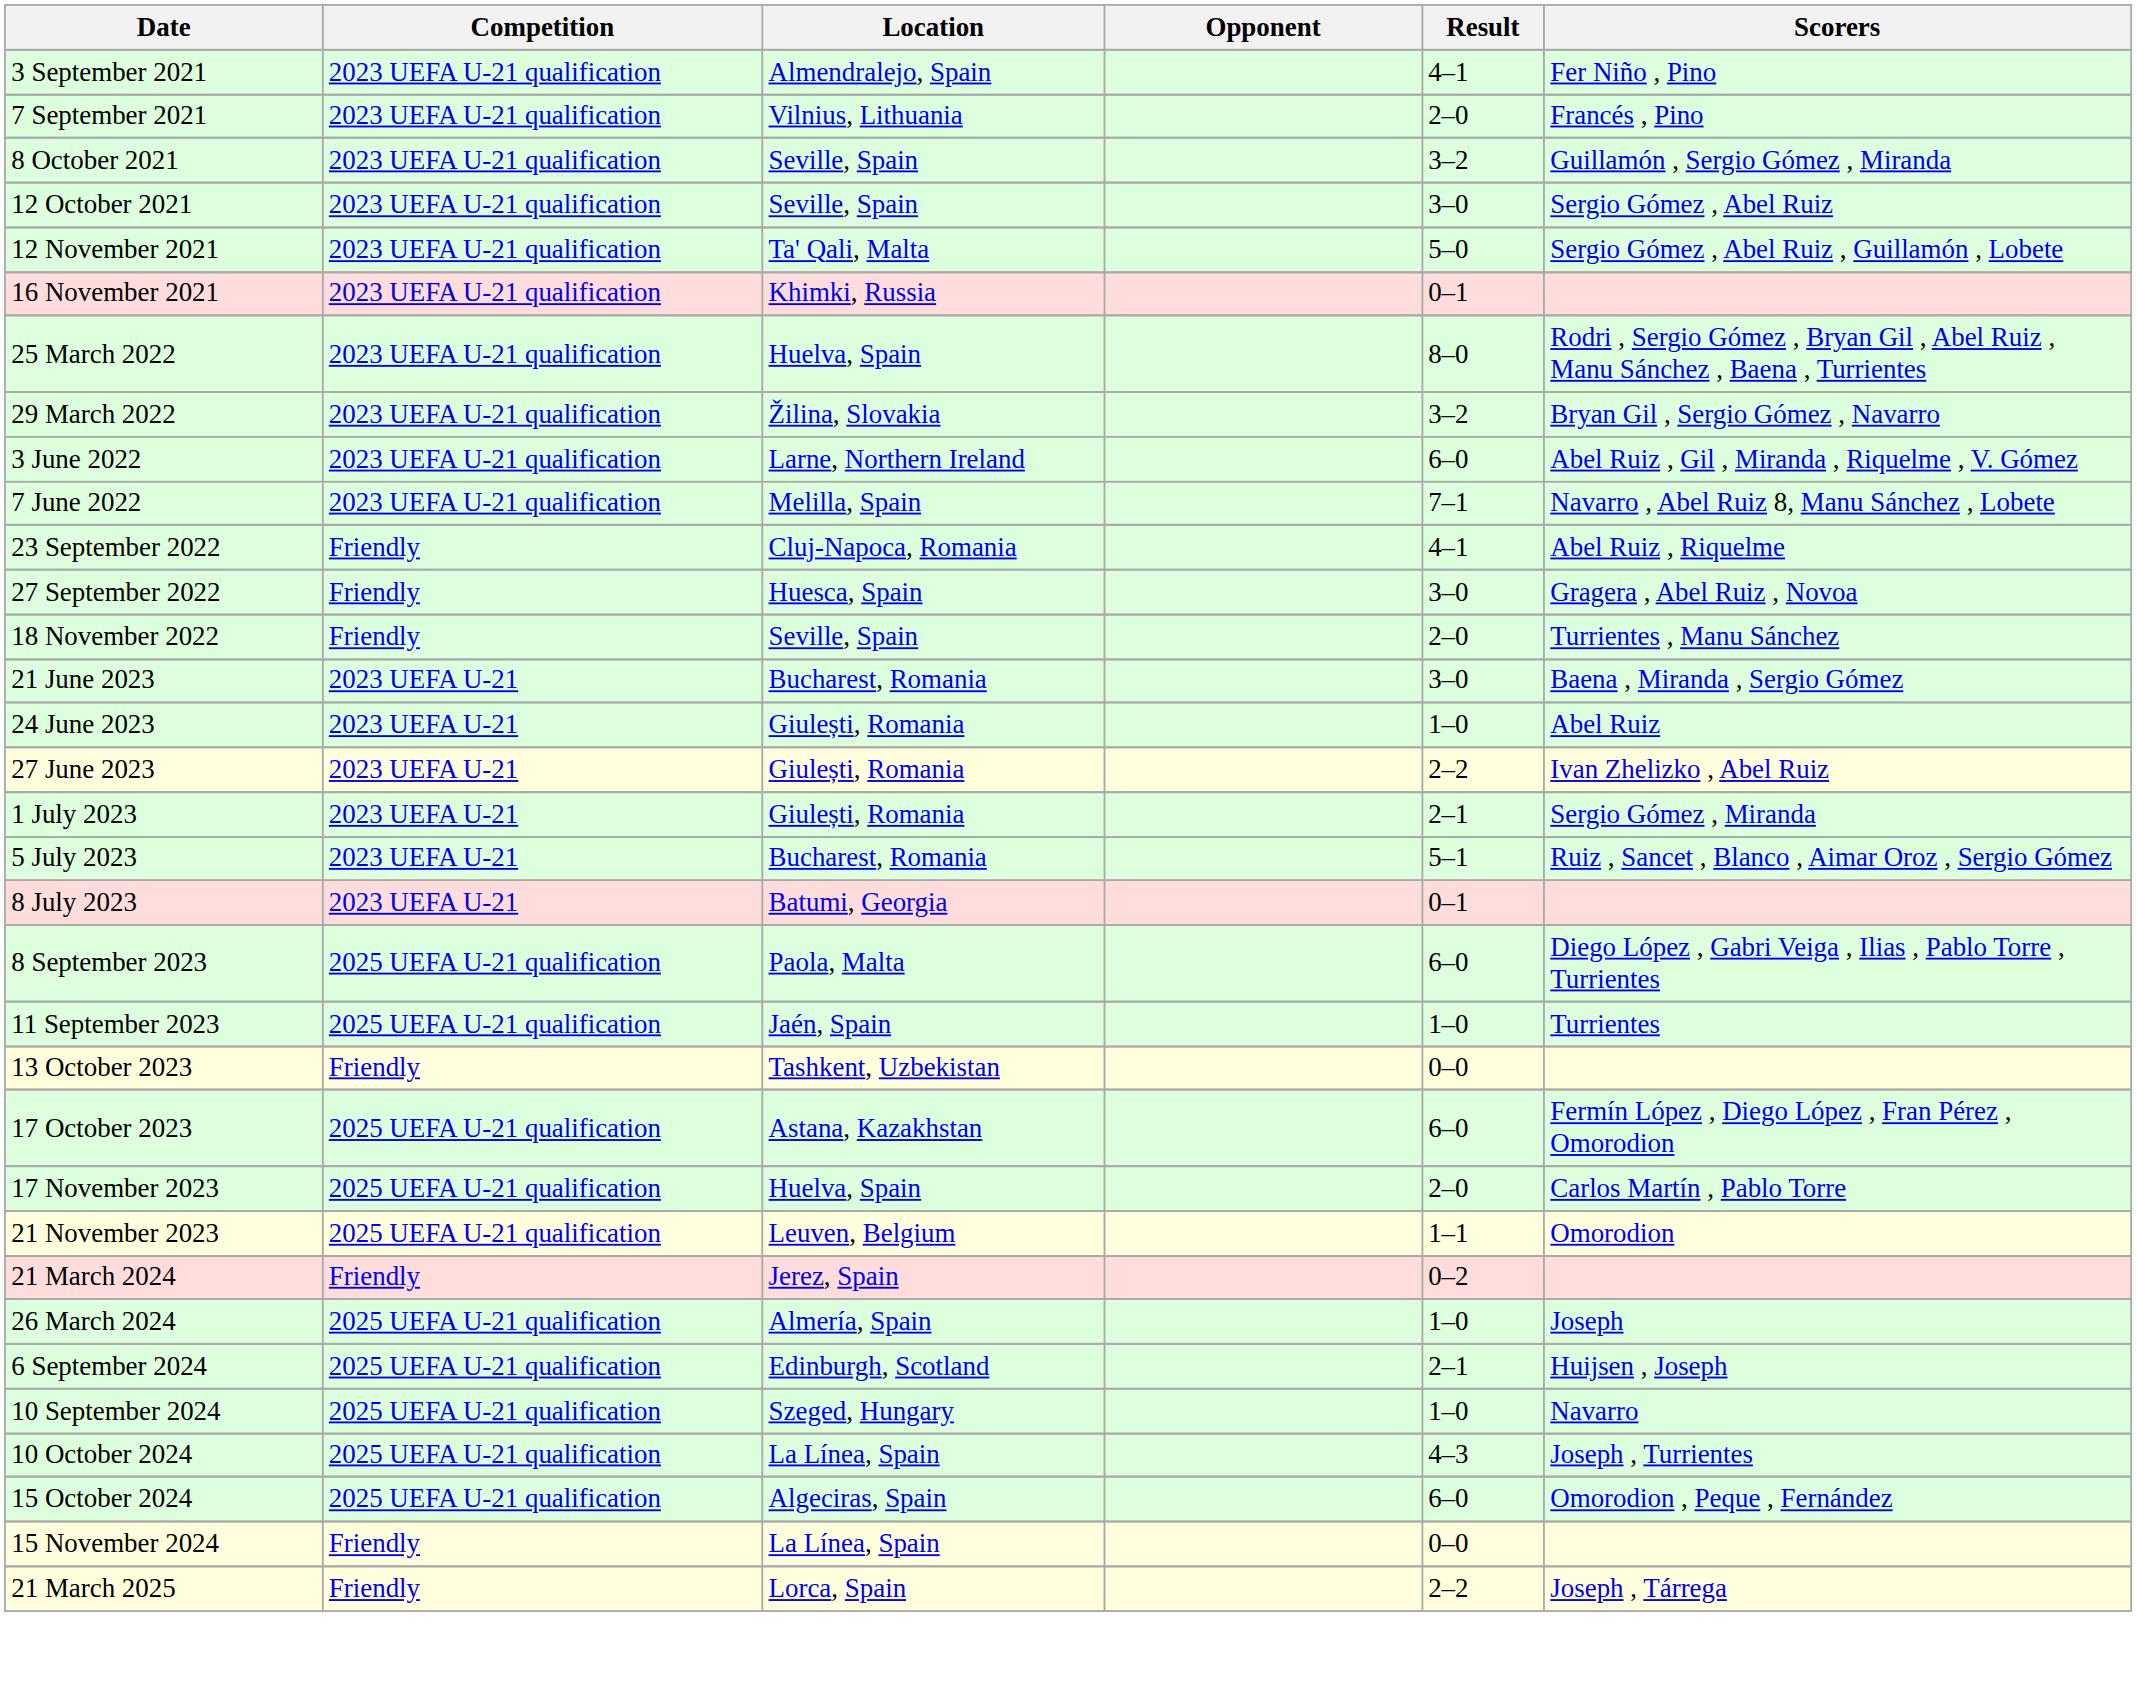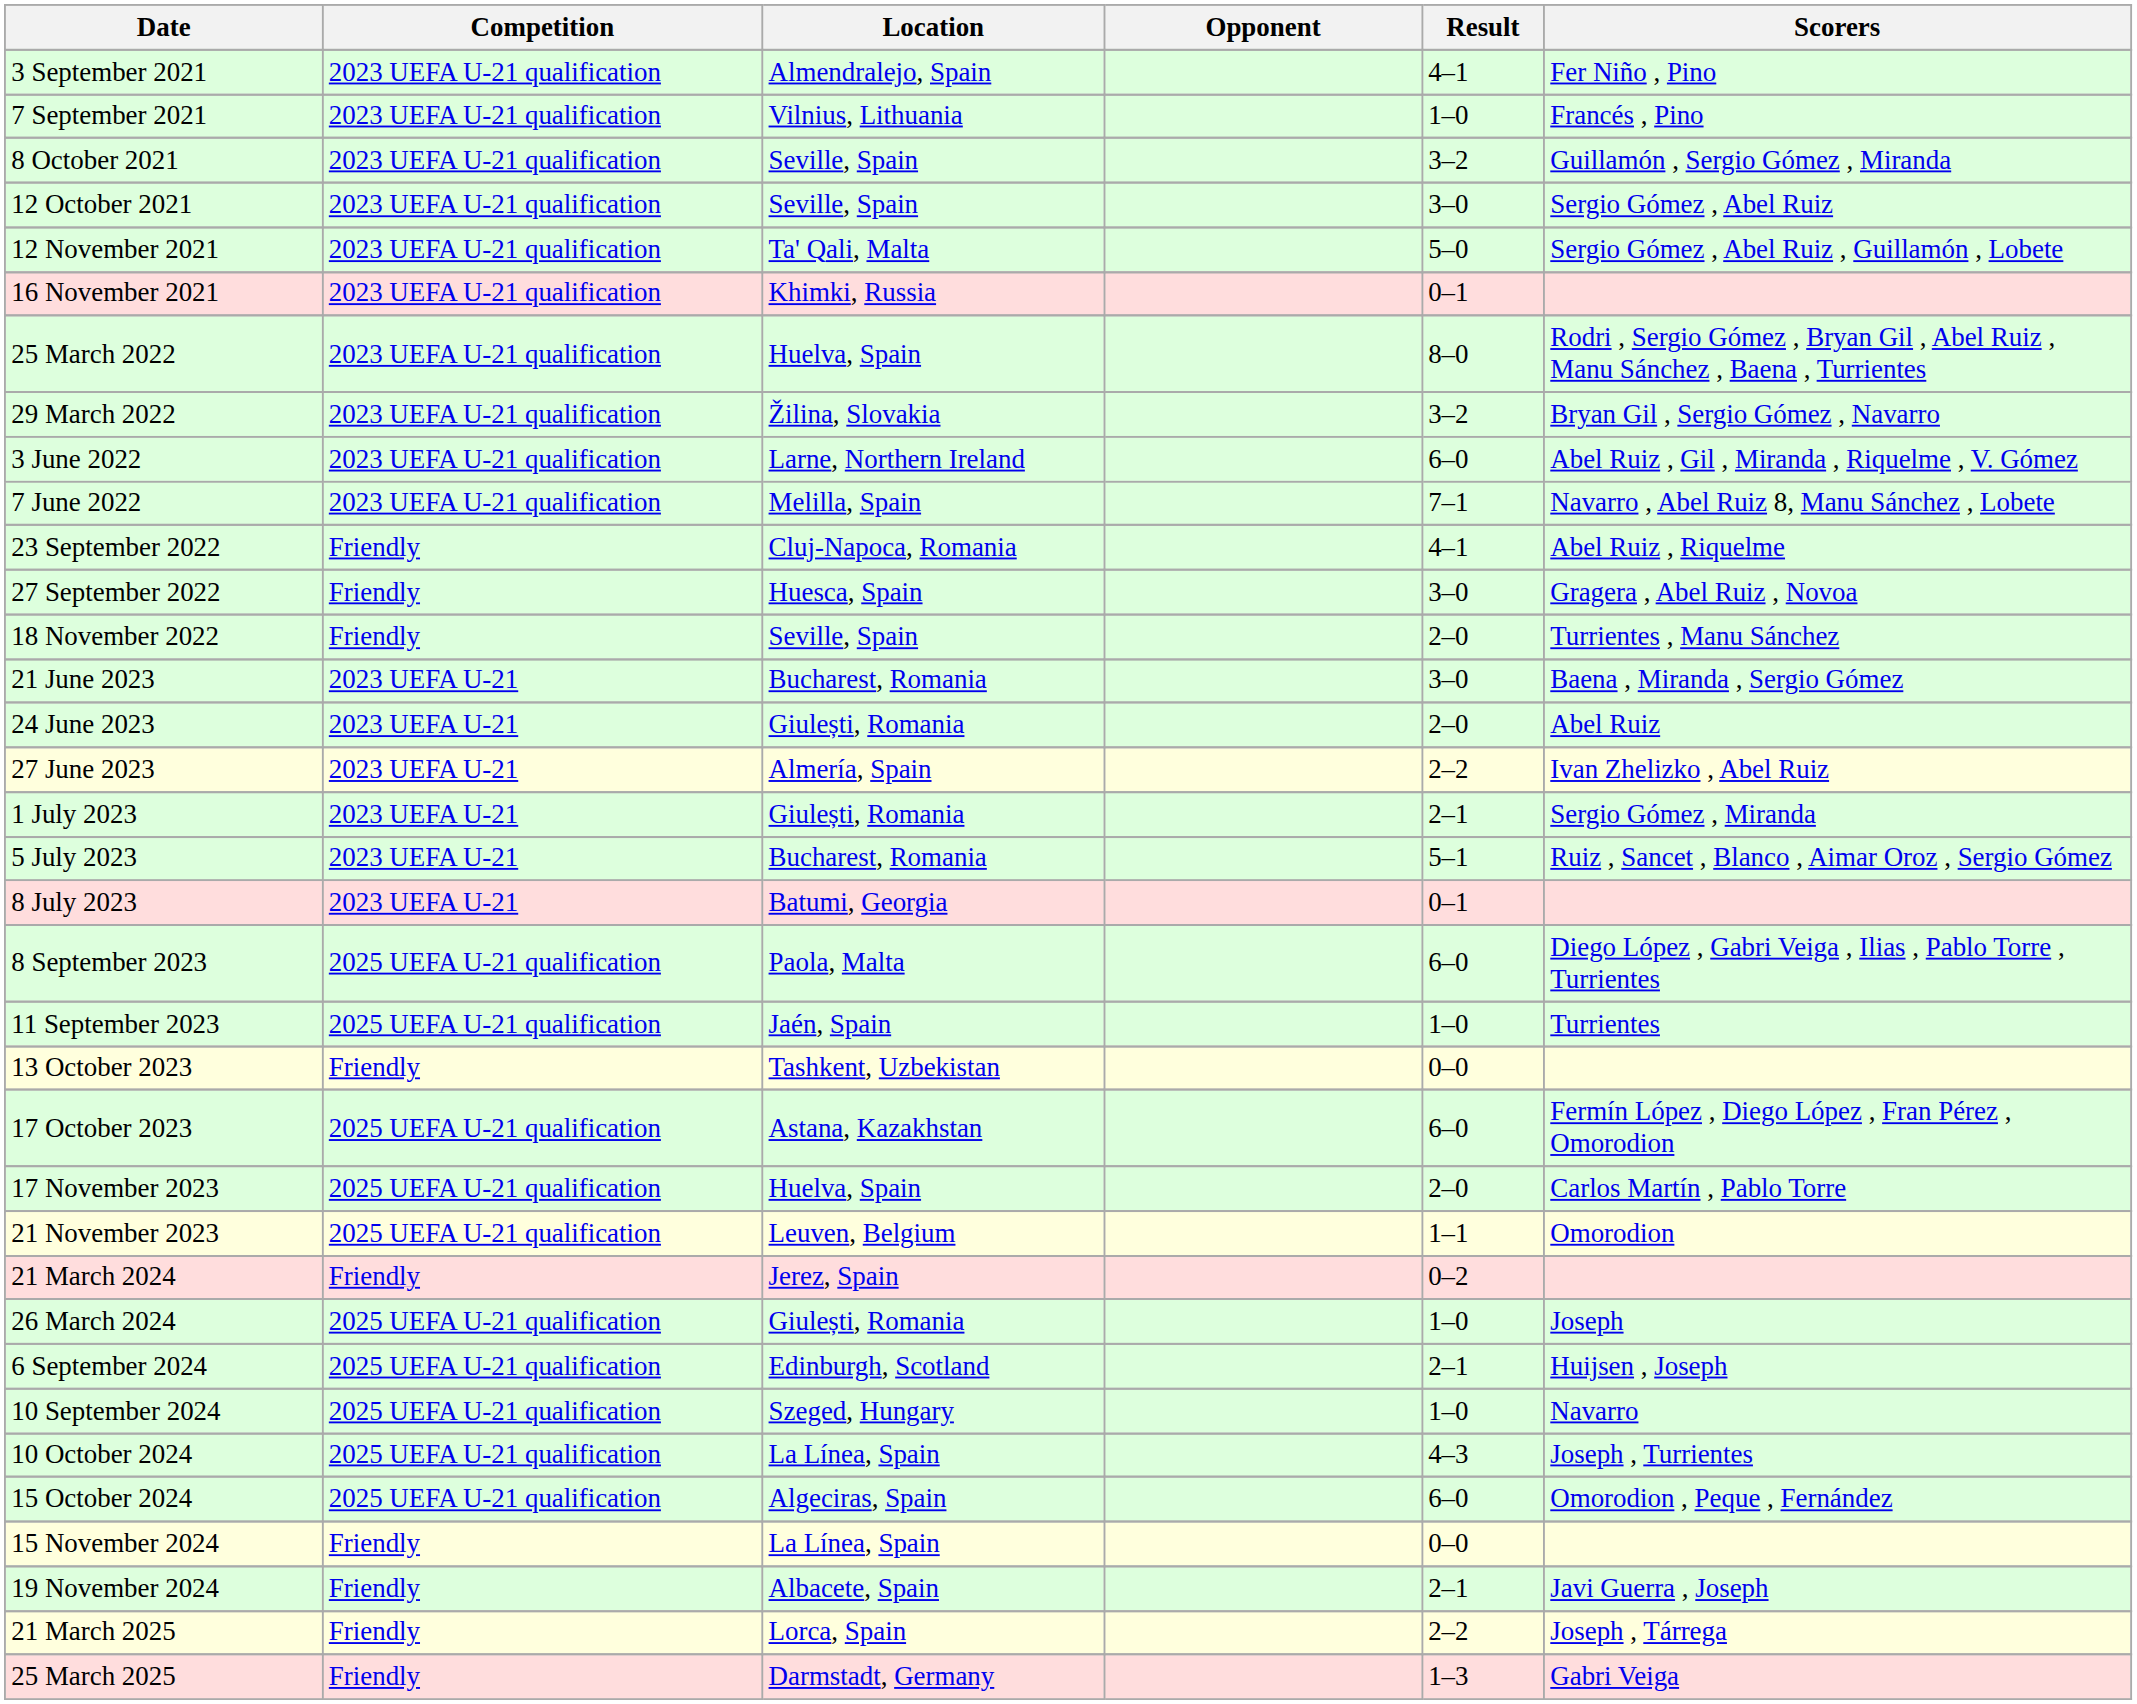7 September 2021 | Result: 2–0 -> 1–0
24 June 2023 | Result: 1–0 -> 2–0
27 June 2023 | Location: Giulești, Romania -> Almería, Spain
26 March 2024 | Location: Almería, Spain -> Giulești, Romania
+ row: 19 November 2024 | Friendly | Albacete, Spain | 2–1 | Javi Guerra , Joseph
+ row: 25 March 2025 | Friendly | Darmstadt, Germany | 1–3 | Gabri Veiga
